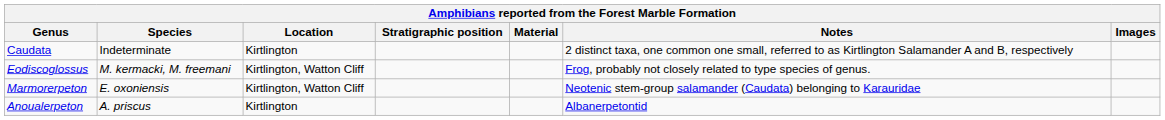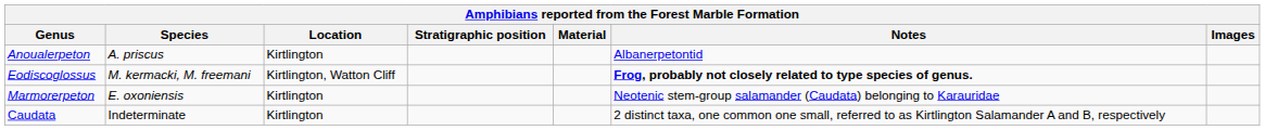rows swapped: Anoualerpeton <-> Caudata
Eodiscoglossus | Notes: normal -> bold
Marmorerpeton | Location: Kirtlington, Watton Cliff -> Kirtlington
